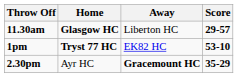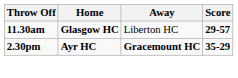- row: 1pm | Tryst 77 HC | EK82 HC | 53-10
2.30pm | Home: normal -> bold
